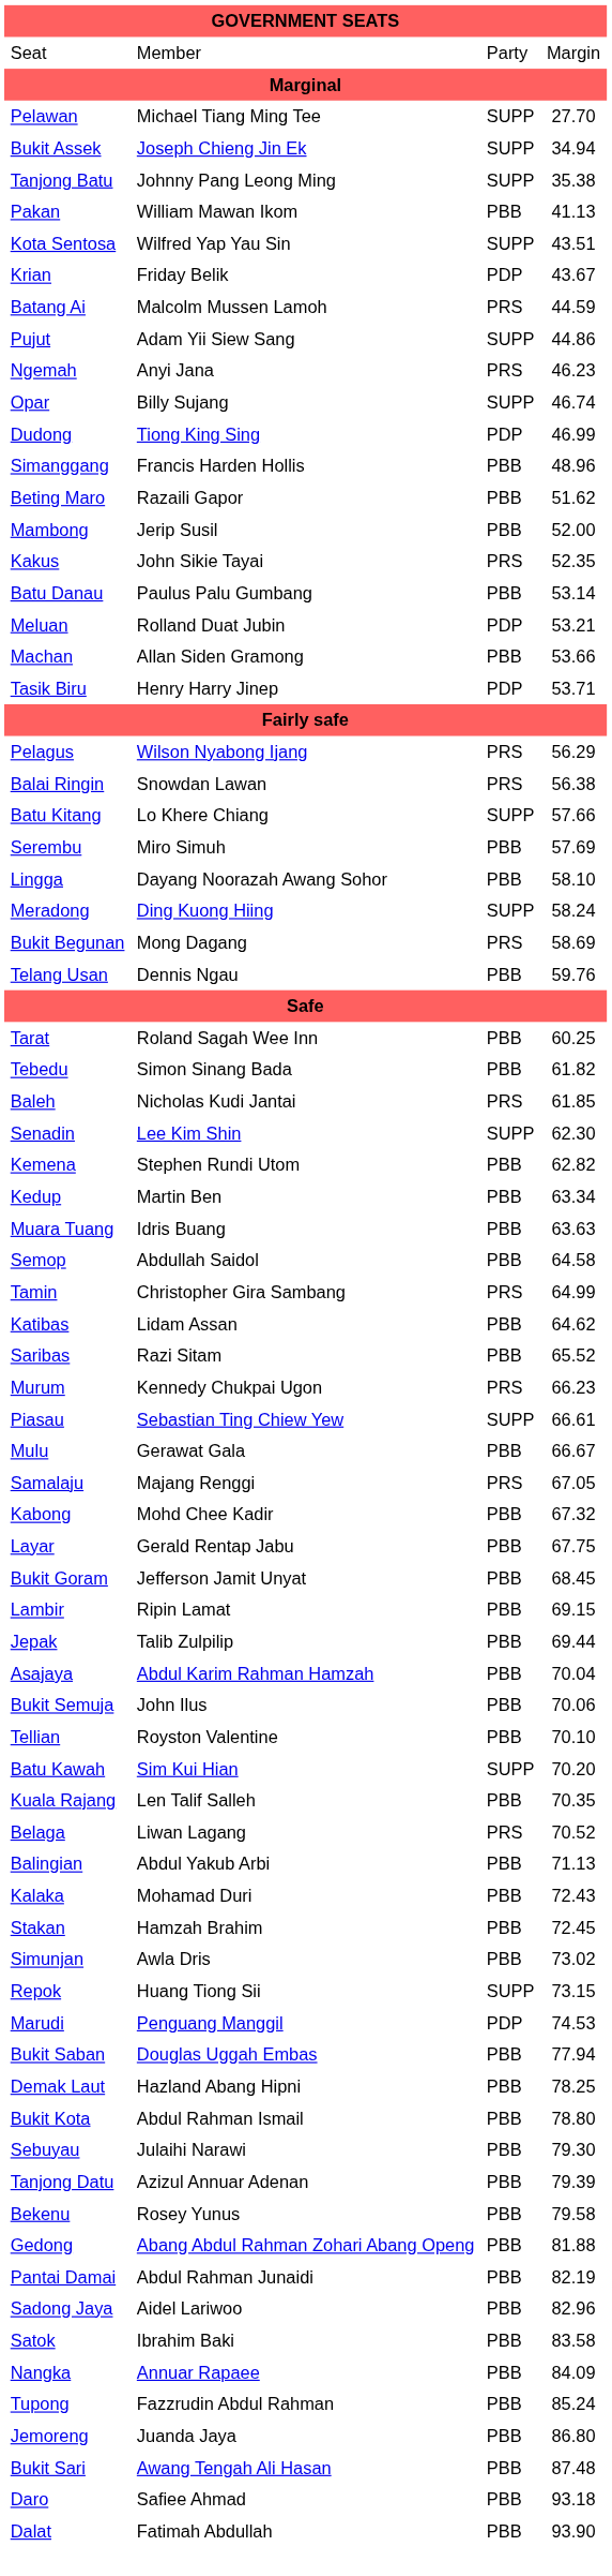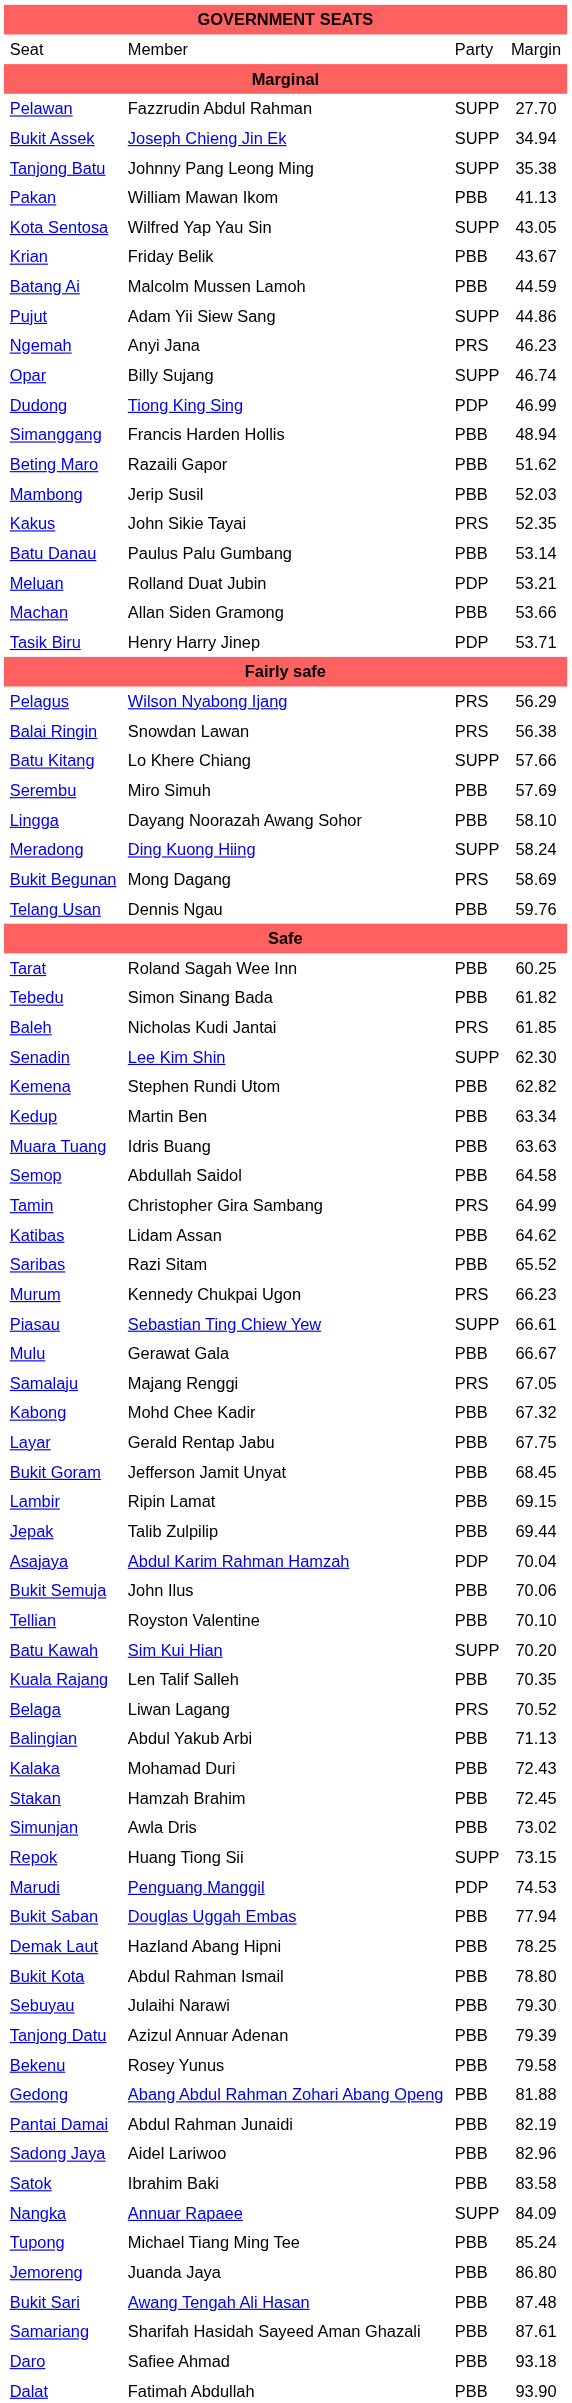Pelawan | column 2: Michael Tiang Ming Tee -> Fazzrudin Abdul Rahman
Kota Sentosa | column 4: 43.51 -> 43.05
Krian | column 3: PDP -> PBB
Batang Ai | column 3: PRS -> PBB
Simanggang | column 4: 48.96 -> 48.94
Mambong | column 4: 52.00 -> 52.03
Asajaya | column 3: PBB -> PDP
Nangka | column 3: PBB -> SUPP
Tupong | column 2: Fazzrudin Abdul Rahman -> Michael Tiang Ming Tee
+ row: Samariang | Sharifah Hasidah Sayeed Aman Ghazali | PBB | 87.61
